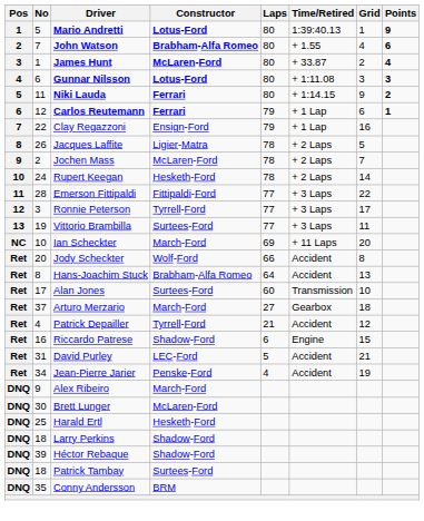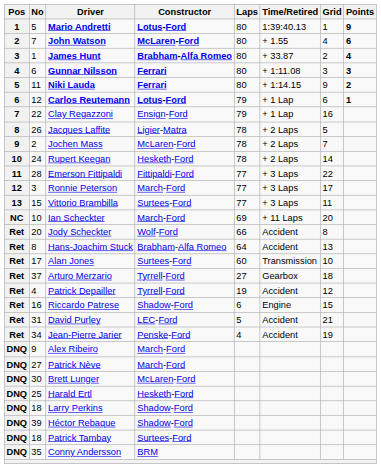John Watson | Constructor: Brabham-Alfa Romeo -> McLaren-Ford
James Hunt | Constructor: McLaren-Ford -> Brabham-Alfa Romeo
Gunnar Nilsson | Constructor: Lotus-Ford -> Ferrari
Carlos Reutemann | Constructor: Ferrari -> Lotus-Ford
Ronnie Peterson | Constructor: Tyrrell-Ford -> March-Ford
Vittorio Brambilla | No: 19 -> 15
Arturo Merzario | Constructor: March-Ford -> Tyrrell-Ford
Patrick Depailler | Laps: 21 -> 19
+ row: DNQ | 27 | Patrick Nève | March-Ford
